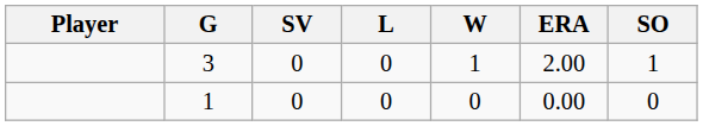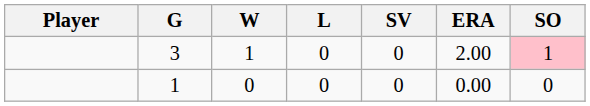columns swapped: W <-> SV
3 | SO: no background -> pink background
